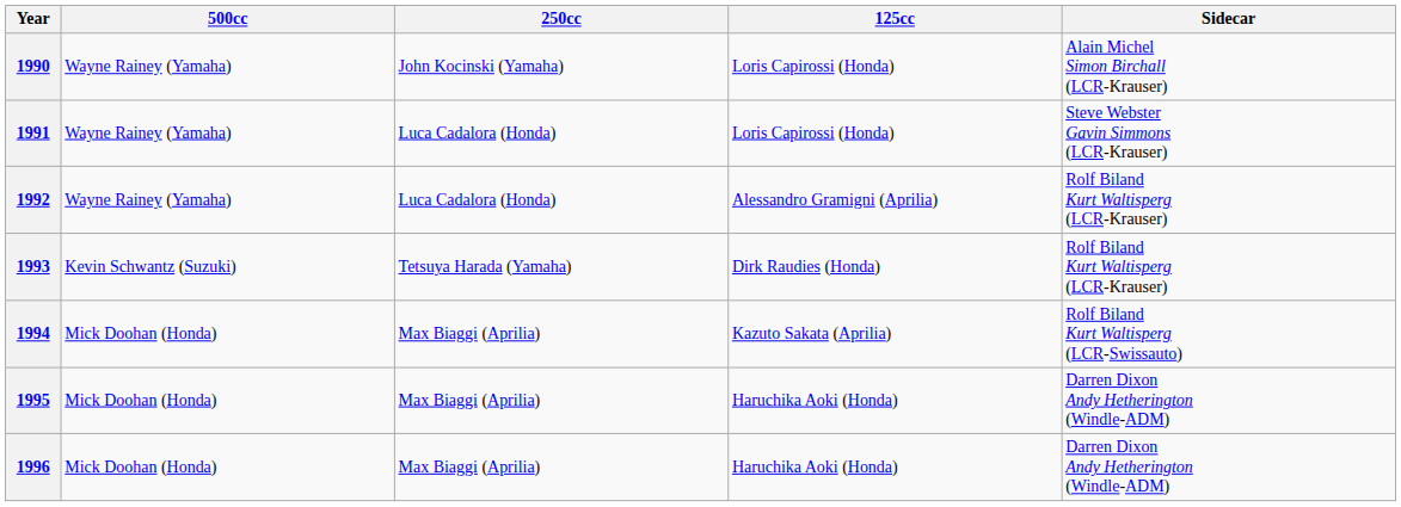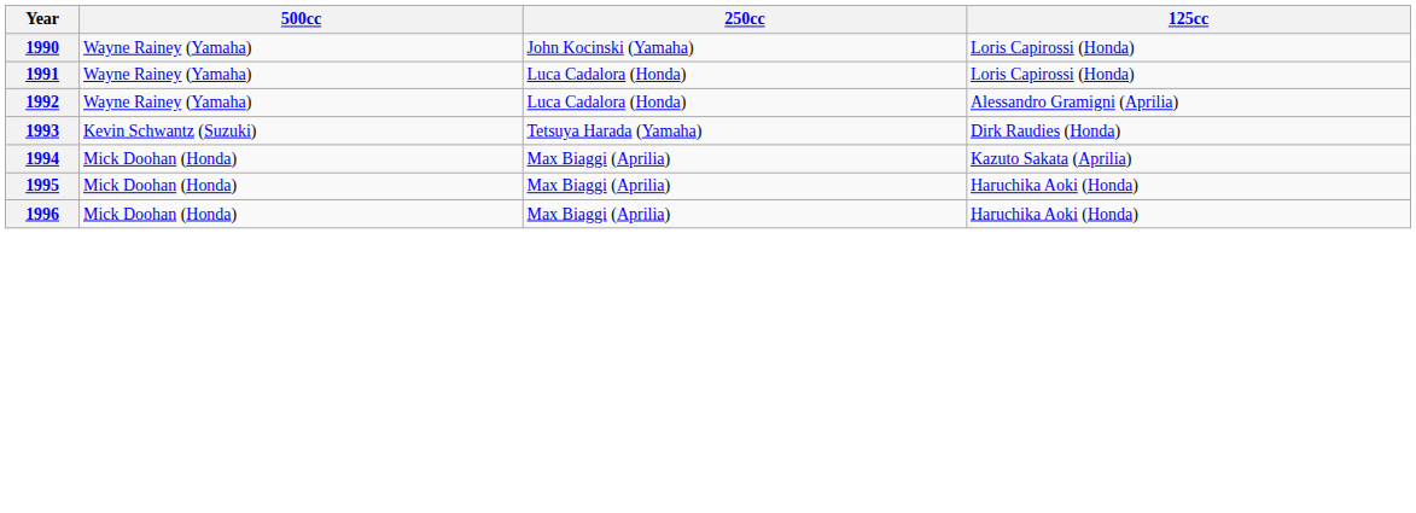- column: Sidecar | Alain Michel Simon Birchall (LCR-Krauser) | Steve Webster Gavin Simmons (LCR-Krauser) | Rolf Biland Kurt Waltisperg (LCR-Krauser) | Rolf Biland Kurt Waltisperg (LCR-Krauser) | Rolf Biland Kurt Waltisperg (LCR-Swissauto) | Darren Dixon Andy Hetherington (Windle-ADM) | Darren Dixon Andy Hetherington (Windle-ADM)
